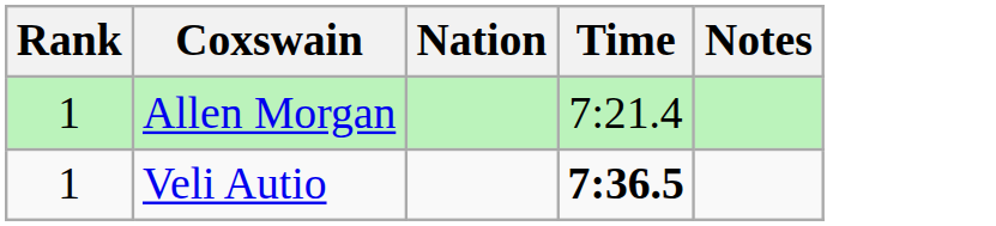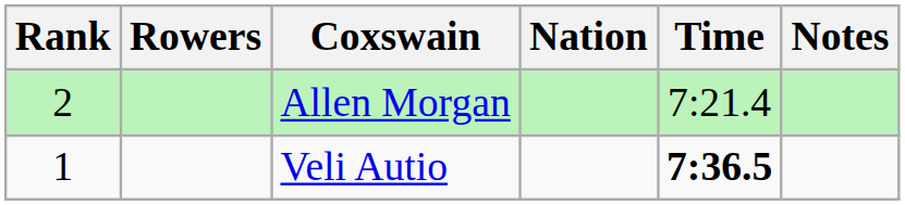+ column: Rowers
Allen Morgan | Rank: 1 -> 2
